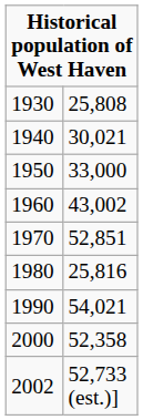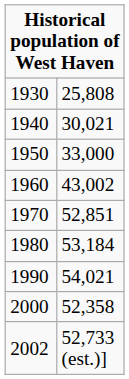1980 | column 2: 25,816 -> 53,184
